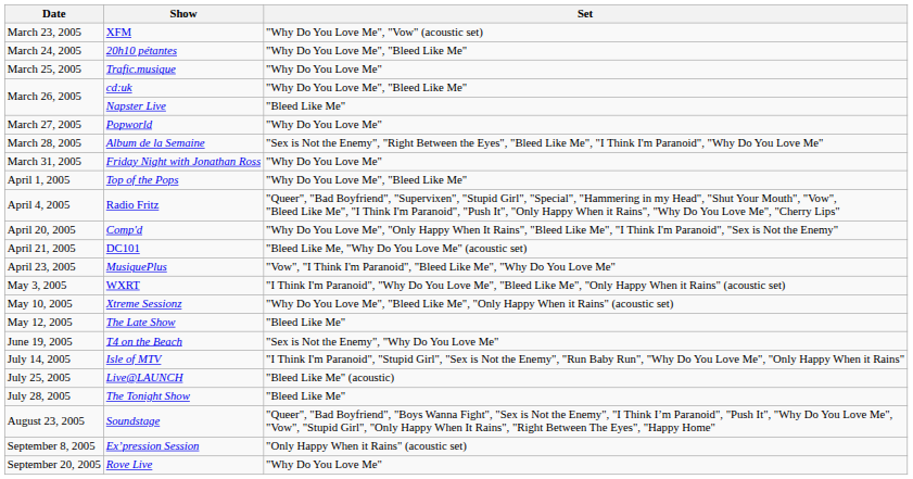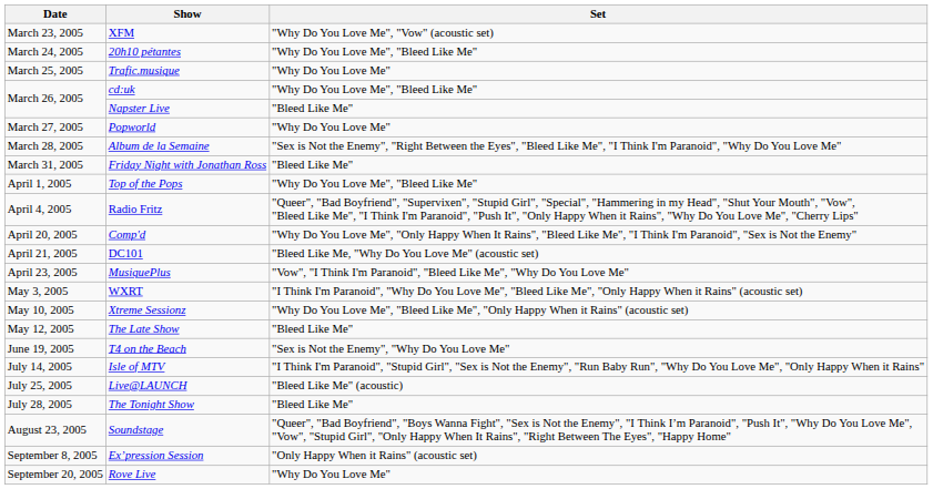Friday Night with Jonathan Ross | Set: "Why Do You Love Me" -> "Bleed Like Me"
